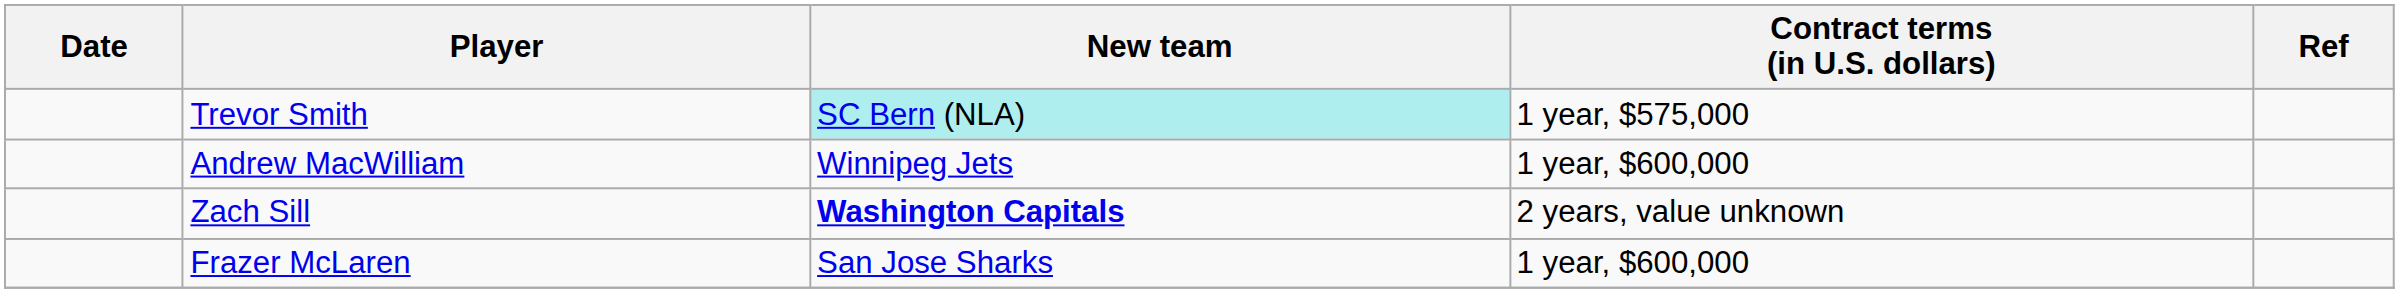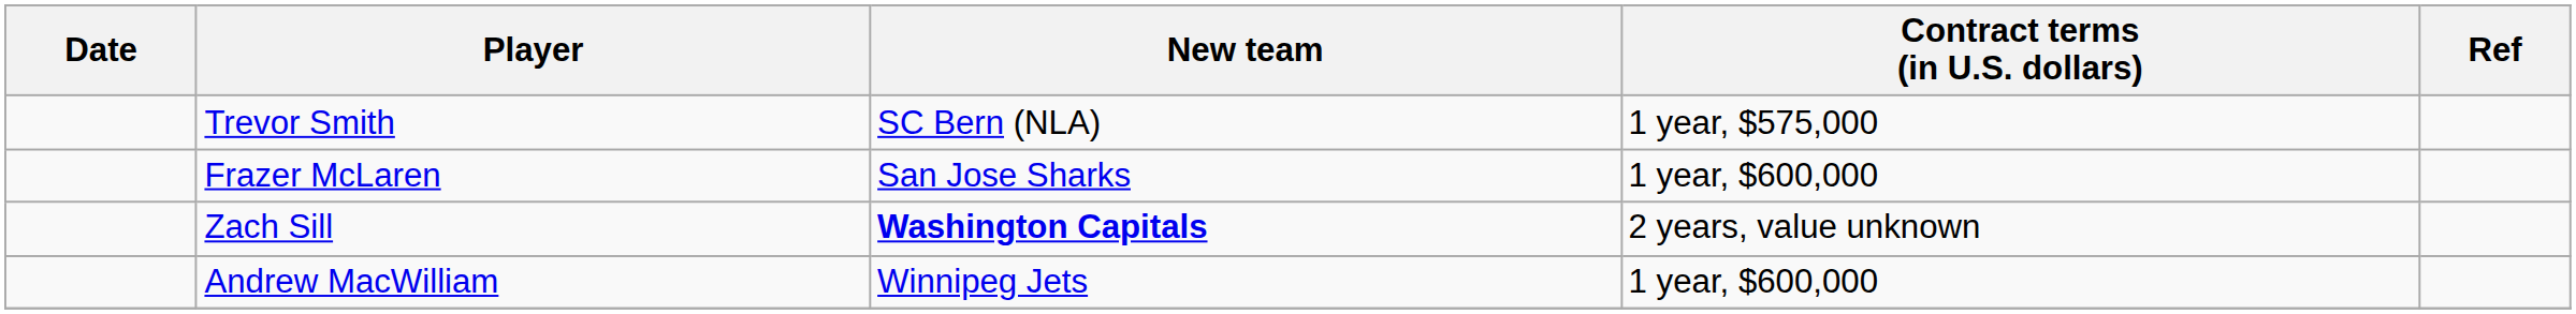Trevor Smith | New team: paleturquoise background -> no background
rows swapped: Andrew MacWilliam <-> Frazer McLaren
